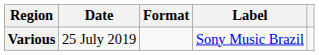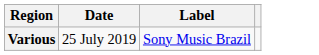- column: Format
